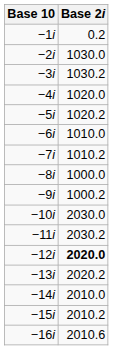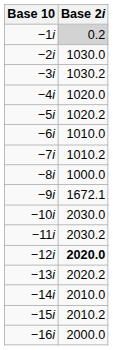−1i | Base 2i: no background -> lightgrey background
−9i | Base 2i: 1000.2 -> 1672.1
−16i | Base 2i: 2010.6 -> 2000.0
